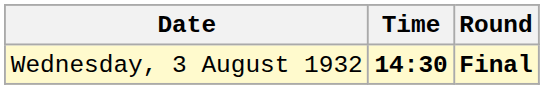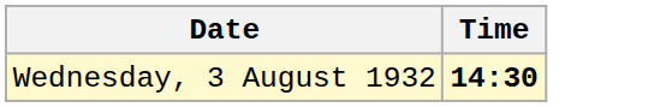- column: Round | Final
